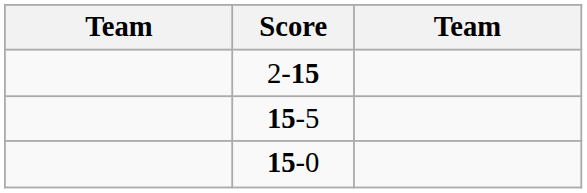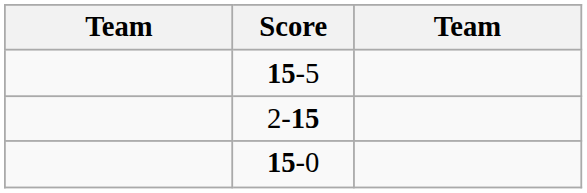rows swapped: 2-15 <-> 15-5
